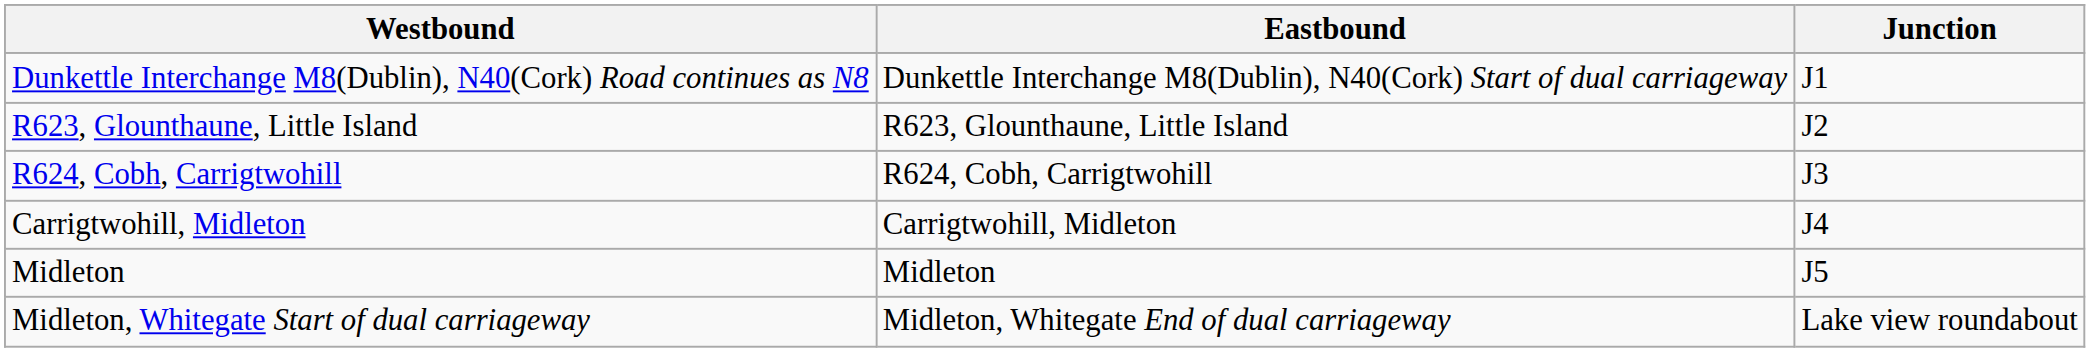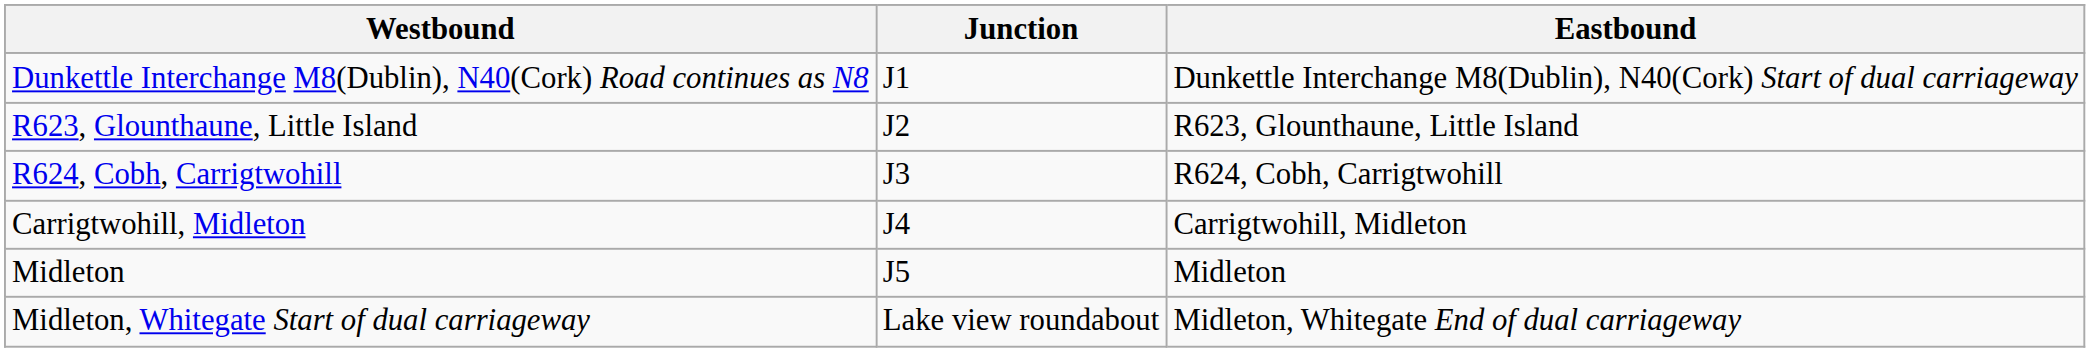columns swapped: Junction <-> Eastbound
